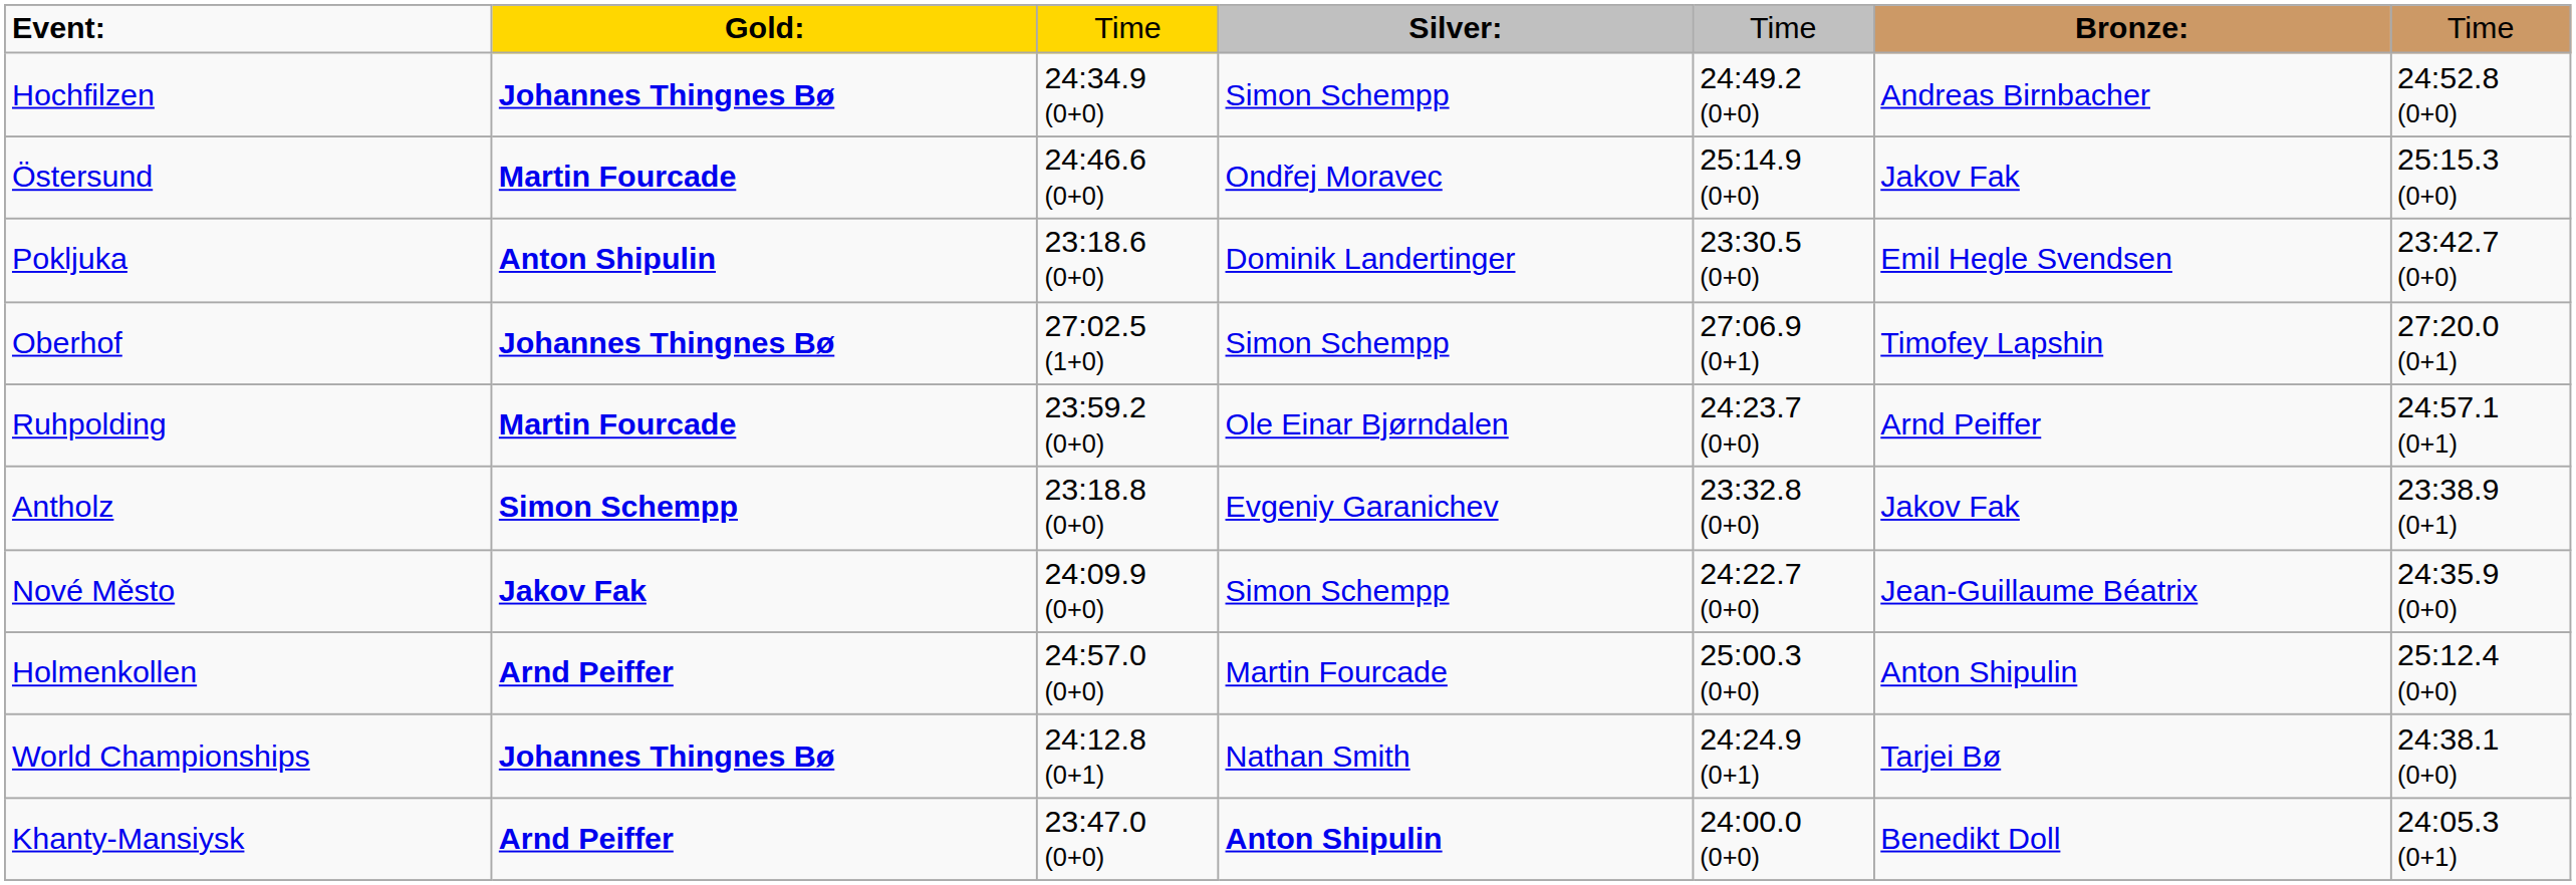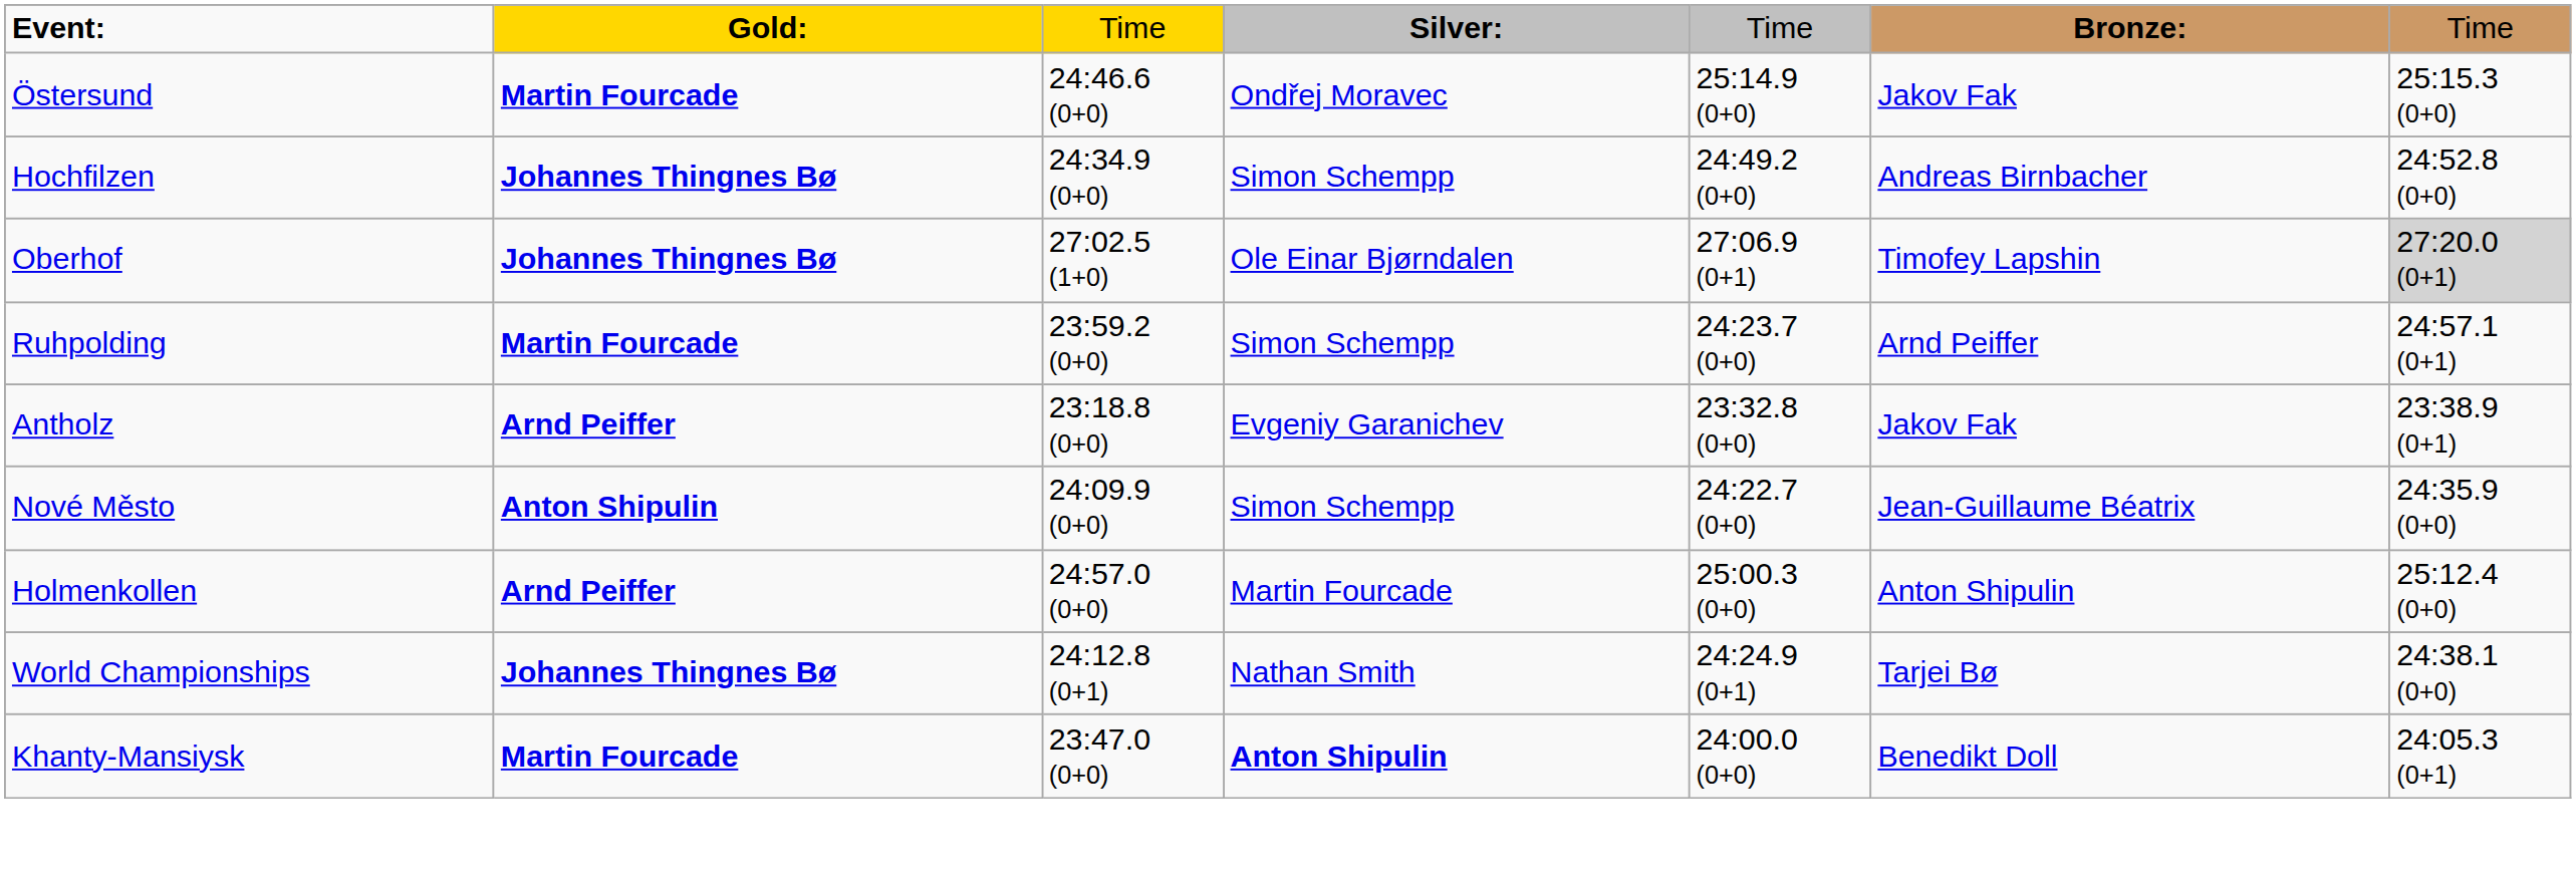rows swapped: Östersund <-> Hochfilzen
- row: Pokljuka | Anton Shipulin | 23:18.6 (0+0) | Dominik Landertinger | 23:30.5 (0+0) | Emil Hegle Svendsen | 23:42.7 (0+0)
Oberhof | column 4: Simon Schempp -> Ole Einar Bjørndalen
Oberhof | column 7: no background -> lightgrey background
Ruhpolding | column 4: Ole Einar Bjørndalen -> Simon Schempp
Antholz | column 2: Simon Schempp -> Arnd Peiffer
Nové Město | column 2: Jakov Fak -> Anton Shipulin
Khanty-Mansiysk | column 2: Arnd Peiffer -> Martin Fourcade
